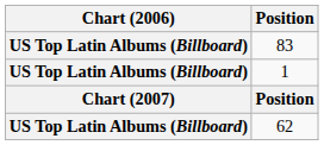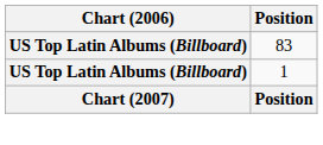- row: US Top Latin Albums (Billboard) | 62
